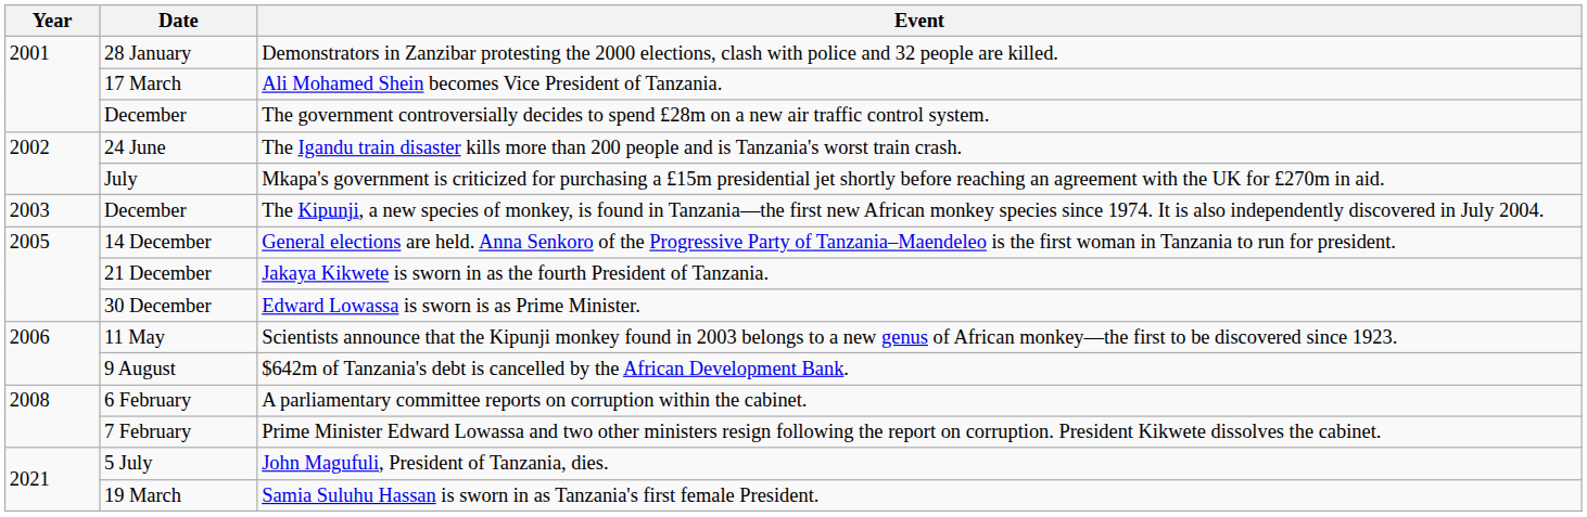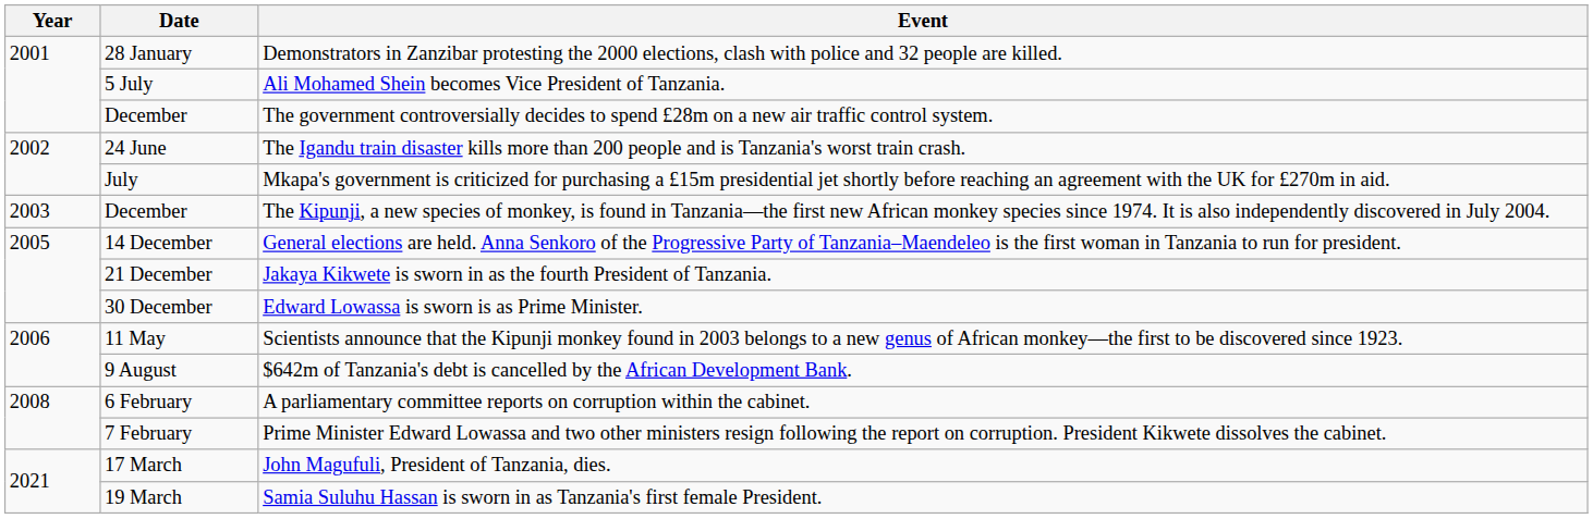Ali Mohamed Shein becomes Vice President of Tanzania. | Date: 17 March -> 5 July
John Magufuli, President of Tanzania, dies. | Date: 5 July -> 17 March
